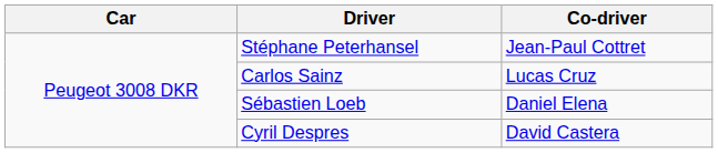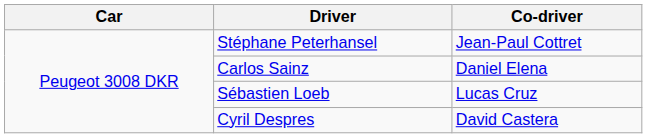Carlos Sainz | Co-driver: Lucas Cruz -> Daniel Elena
Sébastien Loeb | Co-driver: Daniel Elena -> Lucas Cruz
